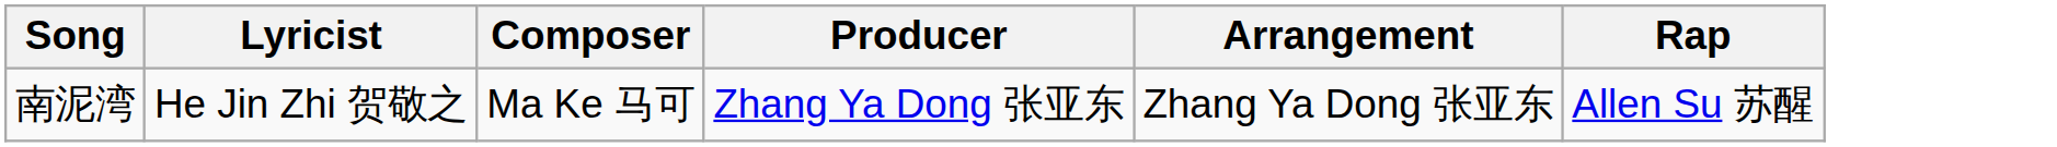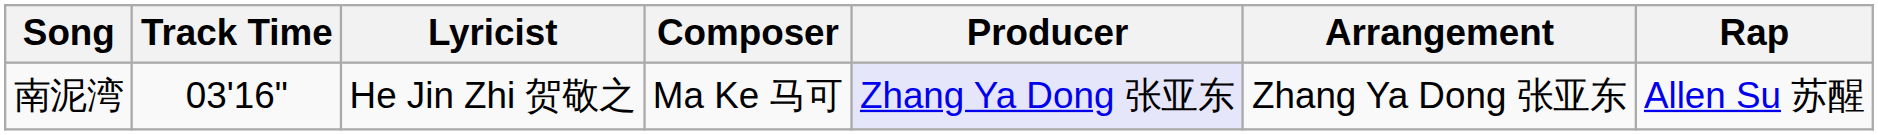+ column: Track Time | 03'16"
南泥湾 | Producer: no background -> lavender background
